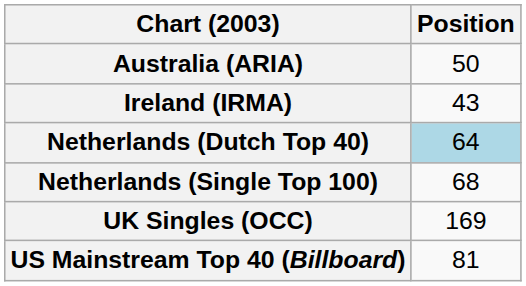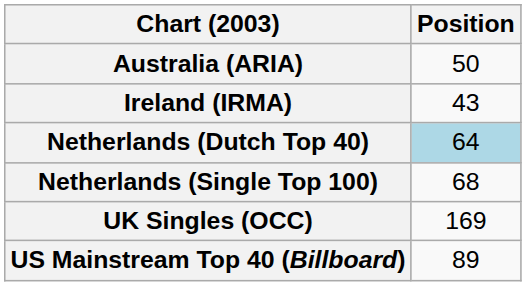US Mainstream Top 40 (Billboard) | Position: 81 -> 89
